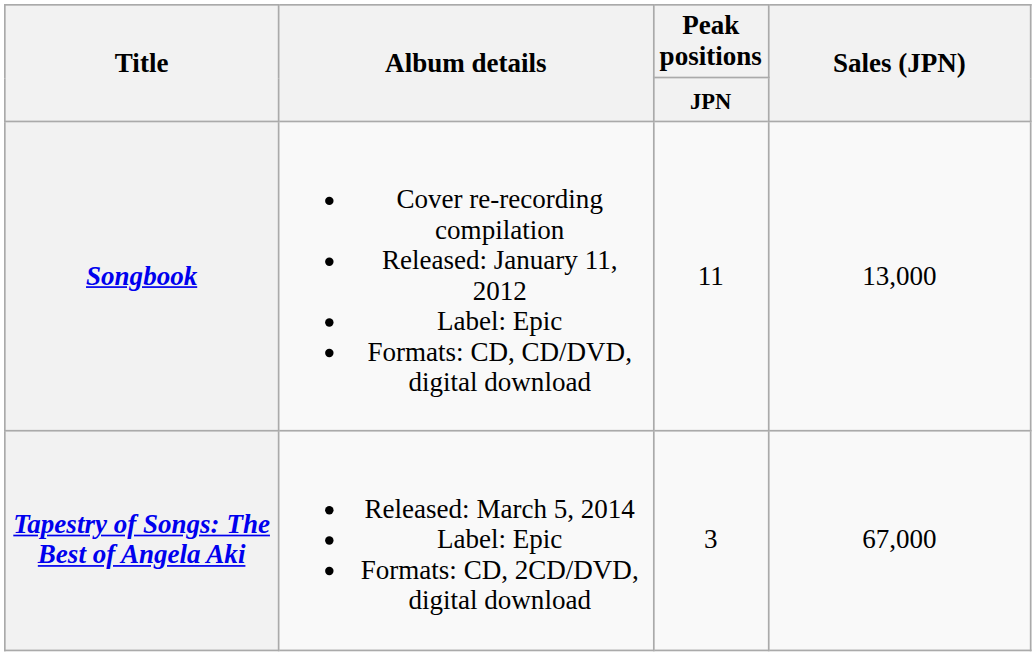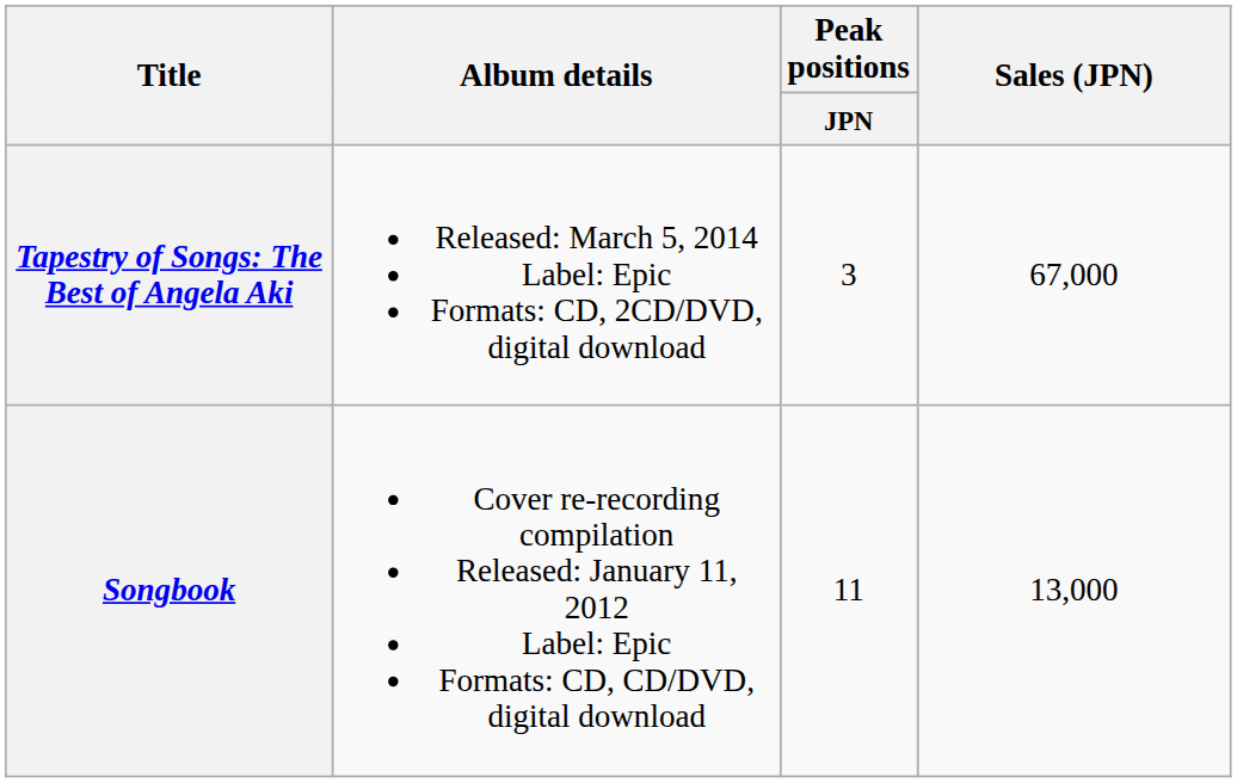rows swapped: Songbook <-> Tapestry of Songs: The Best of Angela Aki
